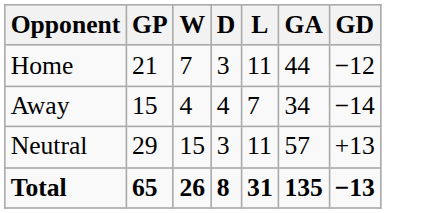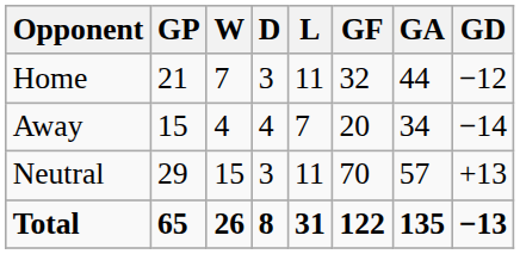+ column: GF | 32 | 20 | 70 | 122
